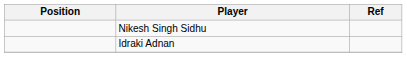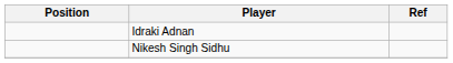rows swapped: Nikesh Singh Sidhu <-> Idraki Adnan
